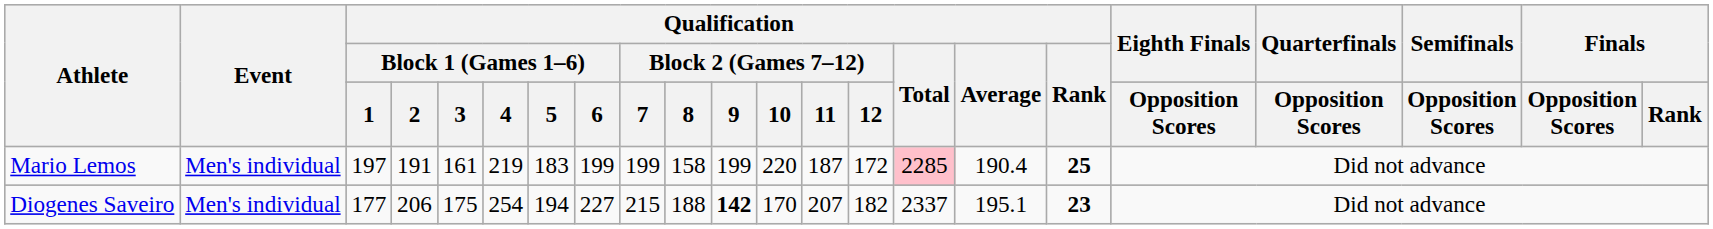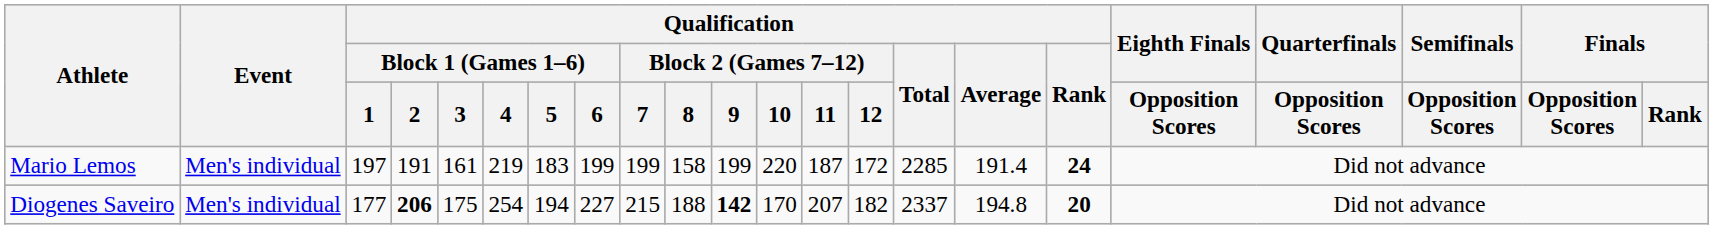Mario Lemos | Qualification / Total: pink background -> no background
Mario Lemos | Qualification / Average: 190.4 -> 191.4
Mario Lemos | Qualification / Rank: 25 -> 24
Diogenes Saveiro | Qualification / Block 1 (Games 1–6) / 2: normal -> bold
Diogenes Saveiro | Qualification / Average: 195.1 -> 194.8
Diogenes Saveiro | Qualification / Rank: 23 -> 20
